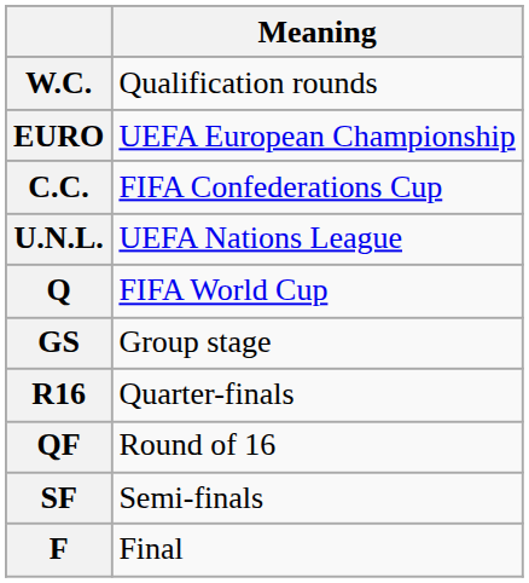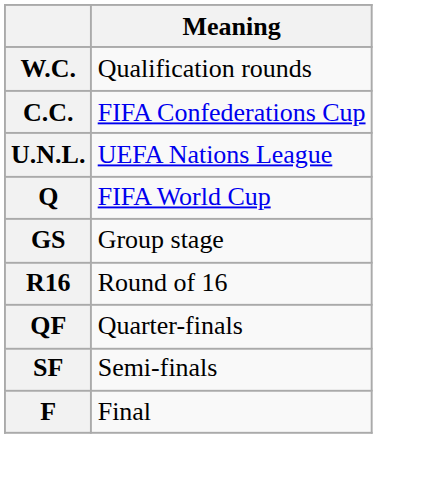- row: EURO | UEFA European Championship
R16 | Meaning: Quarter-finals -> Round of 16
QF | Meaning: Round of 16 -> Quarter-finals
